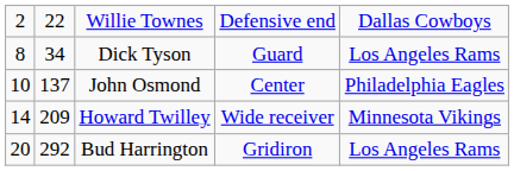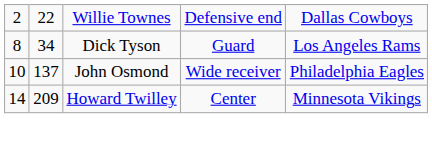John Osmond | column 4: Center -> Wide receiver
Howard Twilley | column 4: Wide receiver -> Center
- row: 20 | 292 | Bud Harrington | Gridiron | Los Angeles Rams
